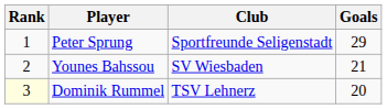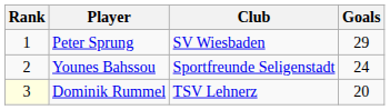Peter Sprung | Club: Sportfreunde Seligenstadt -> SV Wiesbaden
Younes Bahssou | Club: SV Wiesbaden -> Sportfreunde Seligenstadt
Younes Bahssou | Goals: 21 -> 24
